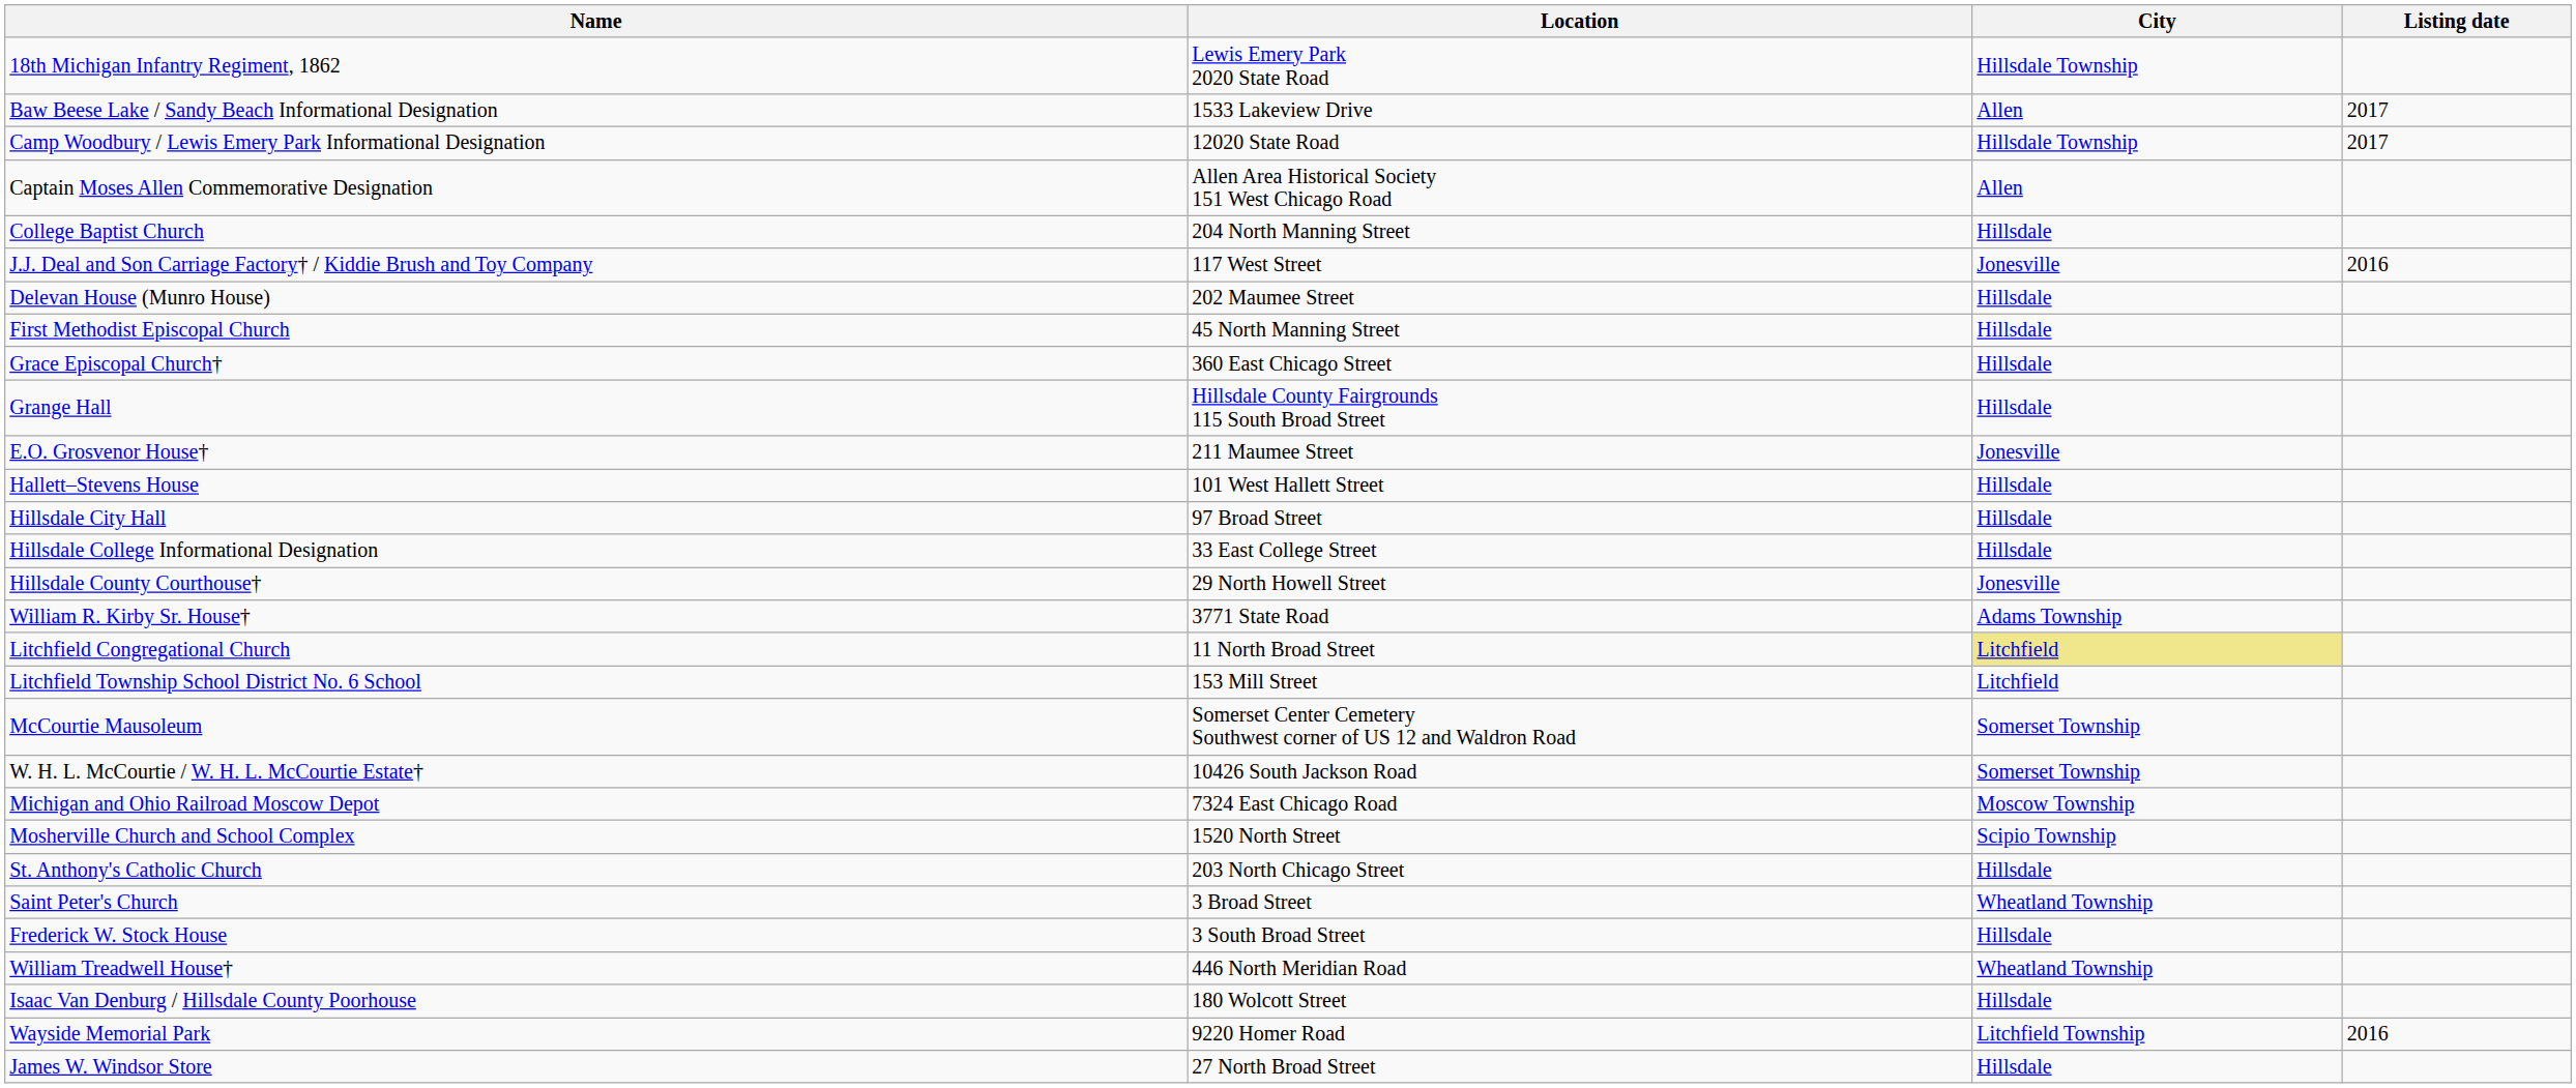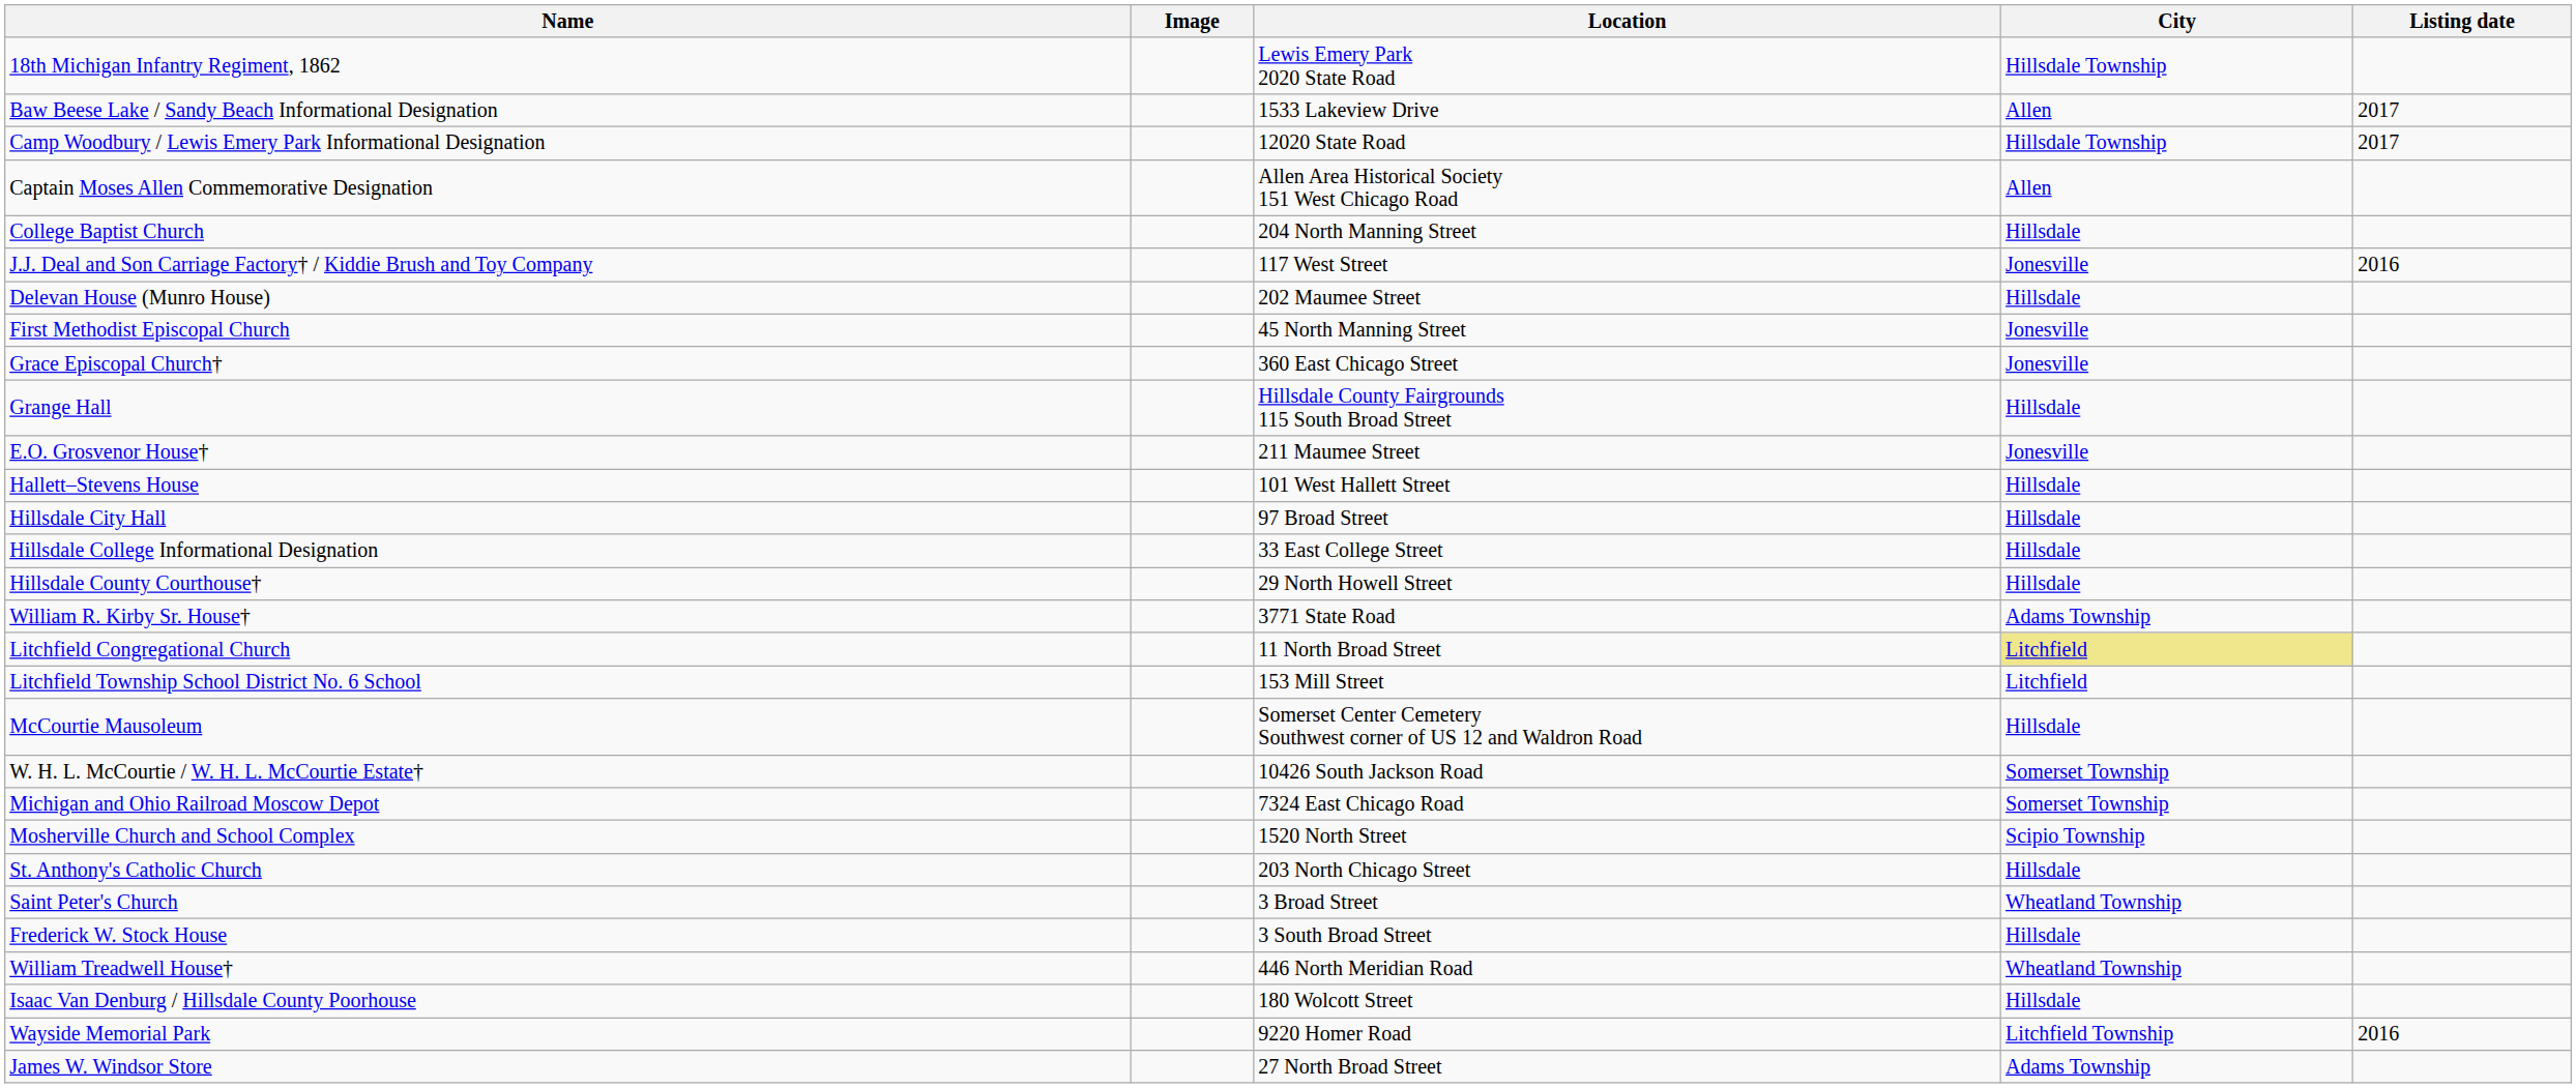+ column: Image
First Methodist Episcopal Church | City: Hillsdale -> Jonesville
Grace Episcopal Church† | City: Hillsdale -> Jonesville
Hillsdale County Courthouse† | City: Jonesville -> Hillsdale
McCourtie Mausoleum | City: Somerset Township -> Hillsdale
Michigan and Ohio Railroad Moscow Depot | City: Moscow Township -> Somerset Township
James W. Windsor Store | City: Hillsdale -> Adams Township
